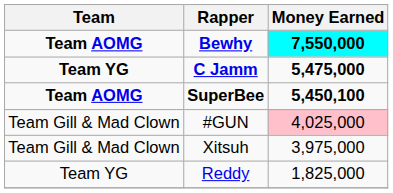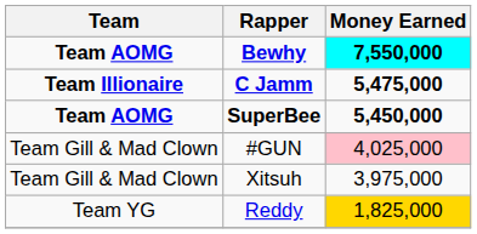C Jamm | Team: Team YG -> Team Illionaire
SuperBee | Money Earned: 5,450,100 -> 5,450,000
Reddy | Money Earned: no background -> gold background
